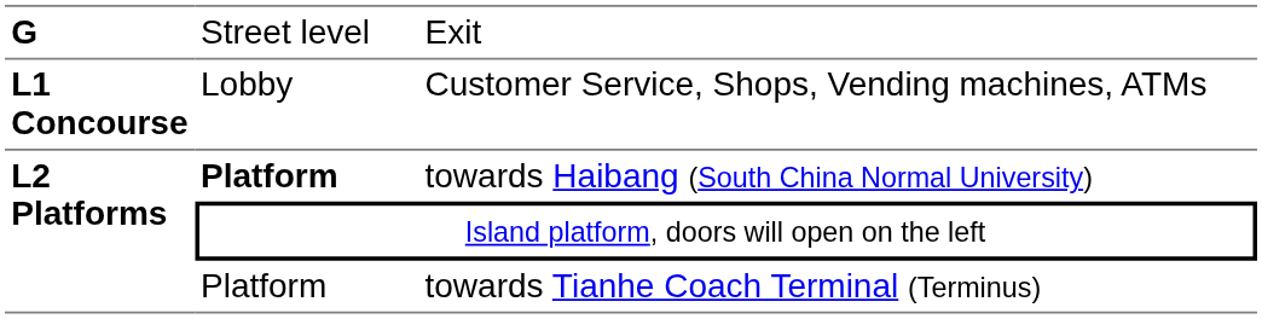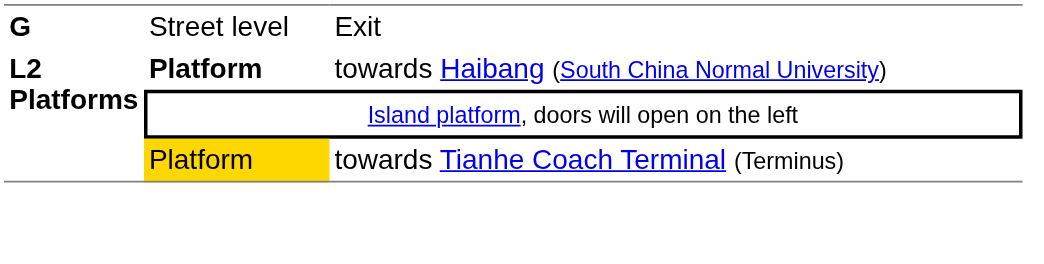- row: L1 Concourse | Lobby | Customer Service, Shops, Vending machines, ATMs
towards Tianhe Coach Terminal (Terminus) | column 2: no background -> gold background
